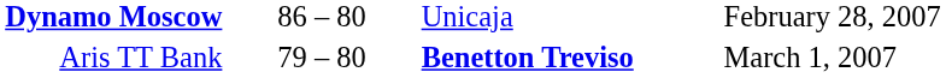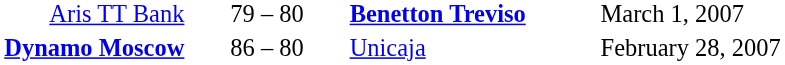rows swapped: Dynamo Moscow <-> Aris TT Bank
